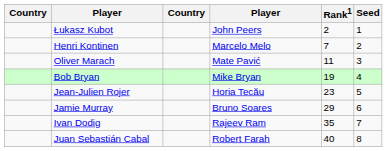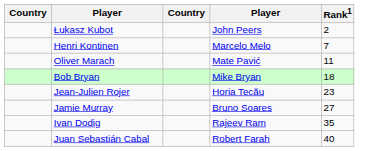- column: Seed | 1 | 2 | 3 | 4 | 5 | 6 | 7 | 8
Bob Bryan | Rank1: 19 -> 18
Jamie Murray | Rank1: 29 -> 27
